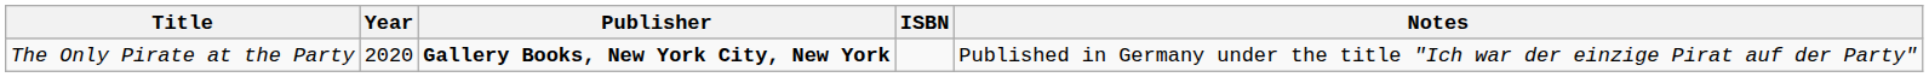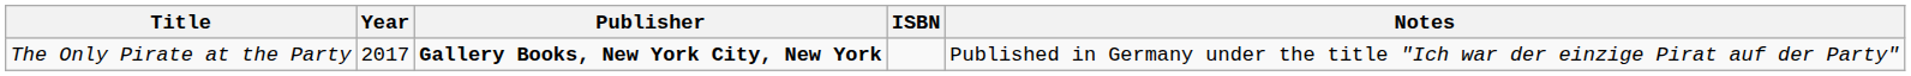The Only Pirate at the Party | Year: 2020 -> 2017
